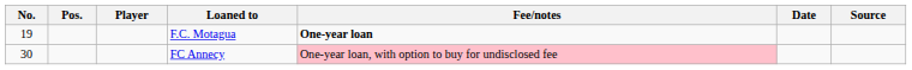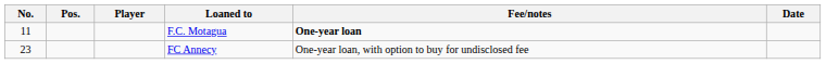- column: Source
F.C. Motagua | No.: 19 -> 11
FC Annecy | No.: 30 -> 23
FC Annecy | Fee/notes: pink background -> no background
